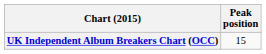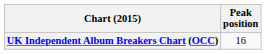UK Independent Album Breakers Chart (OCC) | Peak position: 15 -> 16
